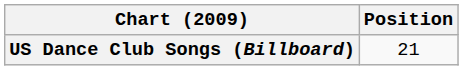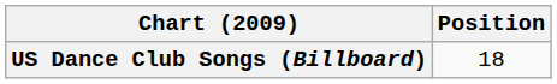US Dance Club Songs (Billboard) | Position: 21 -> 18
